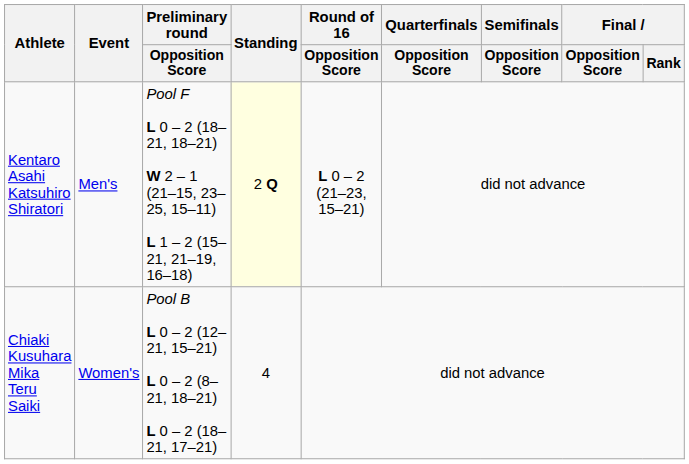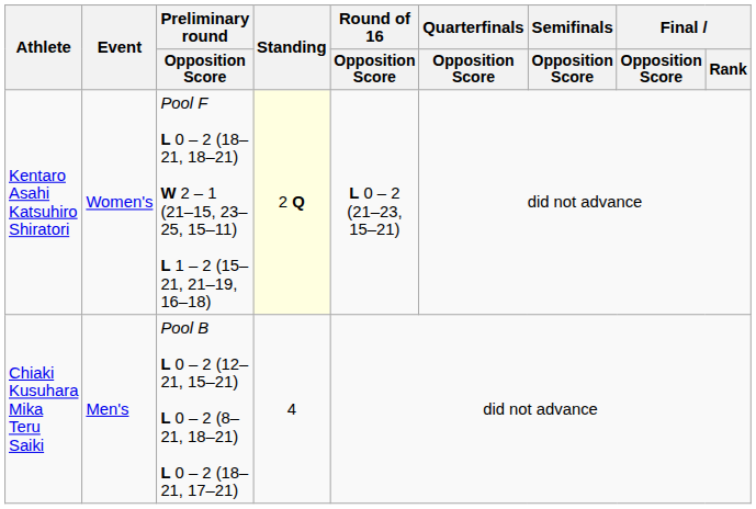Kentaro Asahi Katsuhiro Shiratori | Event: Men's -> Women's
Chiaki Kusuhara Mika Teru Saiki | Event: Women's -> Men's
